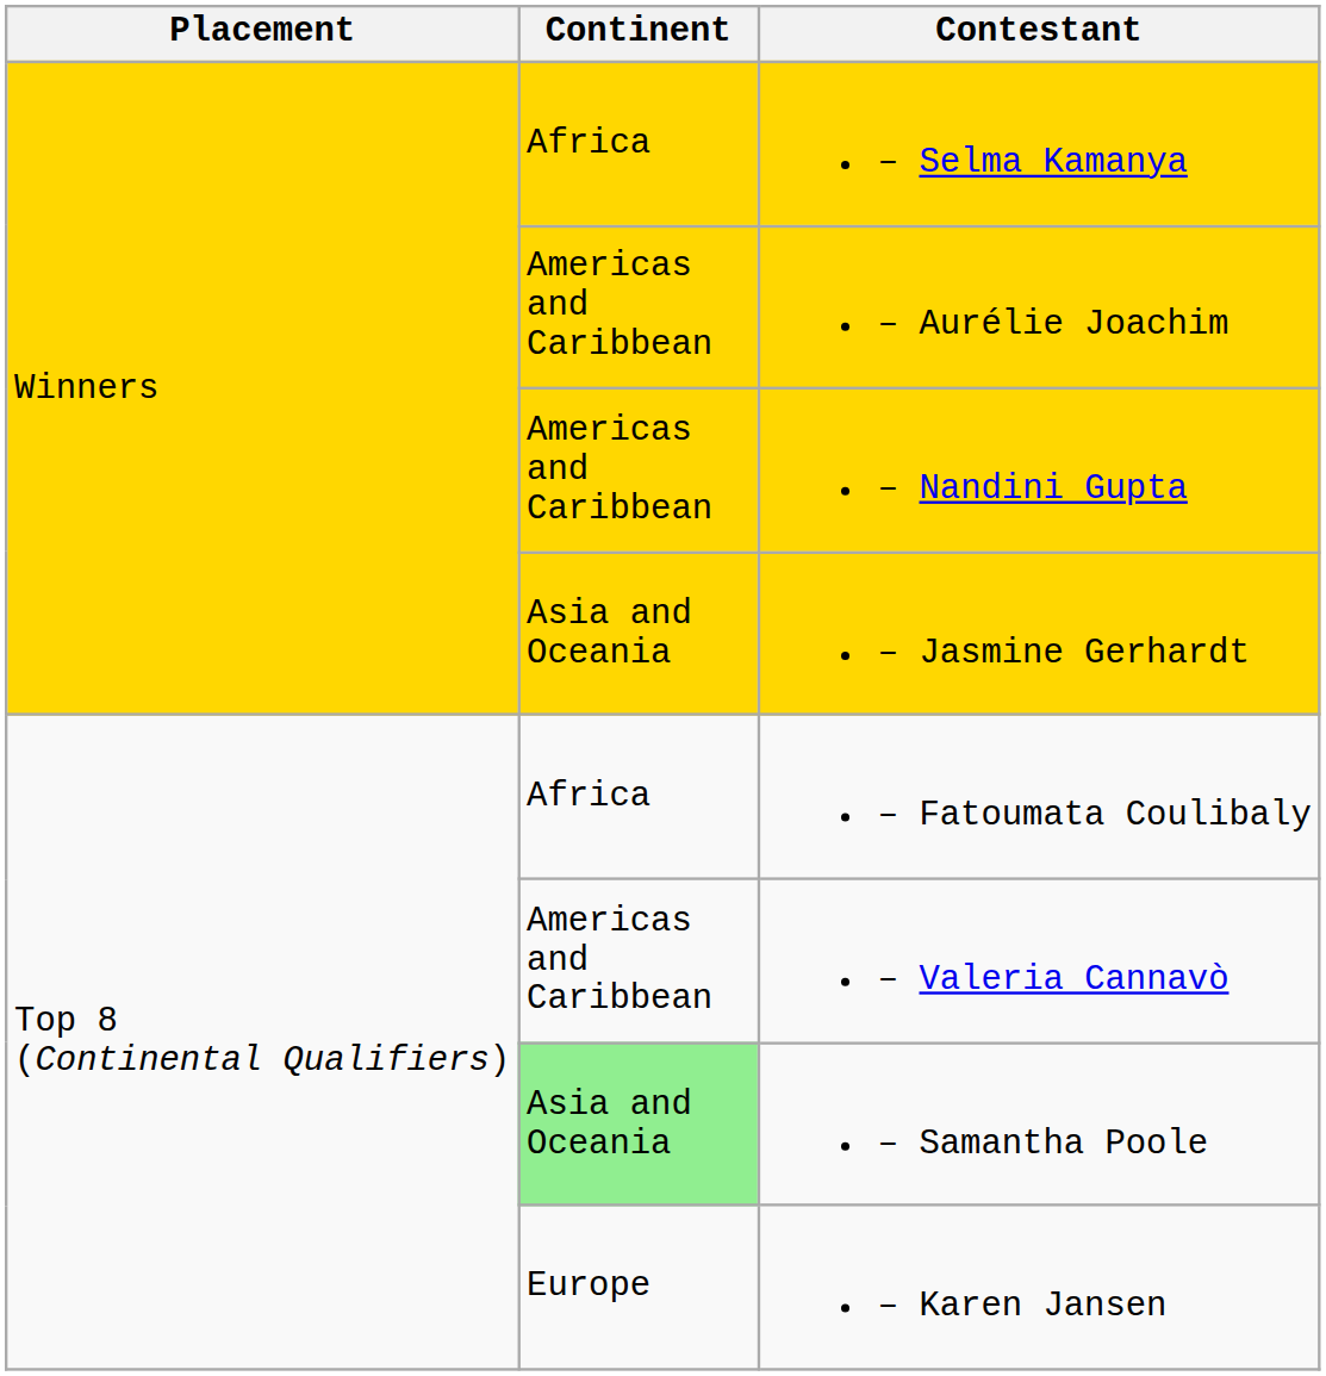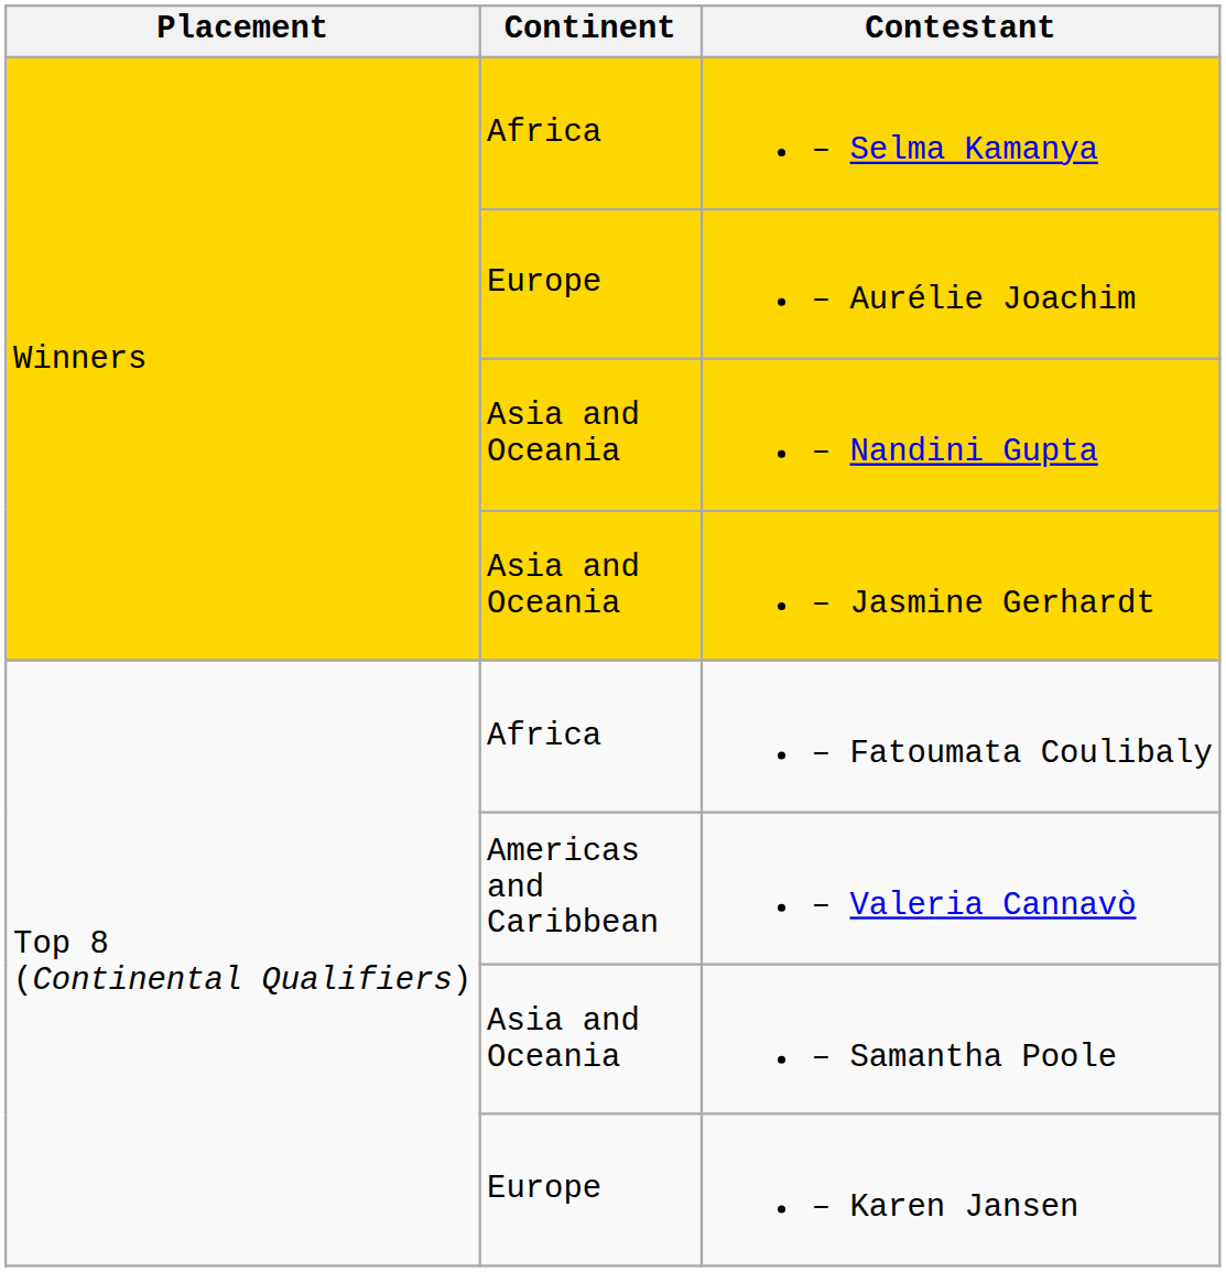– Aurélie Joachim | Continent: Americas and Caribbean -> Europe
– Nandini Gupta | Continent: Americas and Caribbean -> Asia and Oceania
– Samantha Poole | Continent: lightgreen background -> no background
